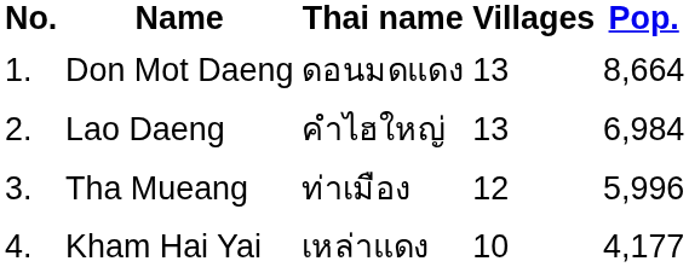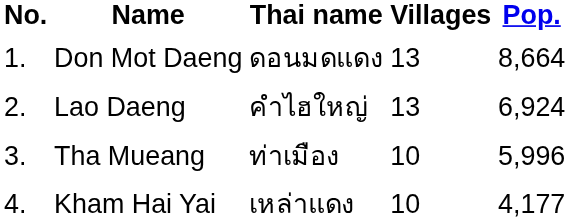Lao Daeng | Pop.: 6,984 -> 6,924
Tha Mueang | Villages: 12 -> 10
